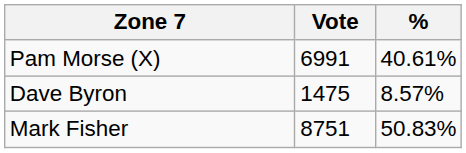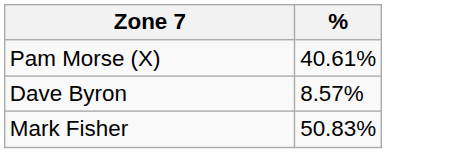- column: Vote | 6991 | 1475 | 8751
